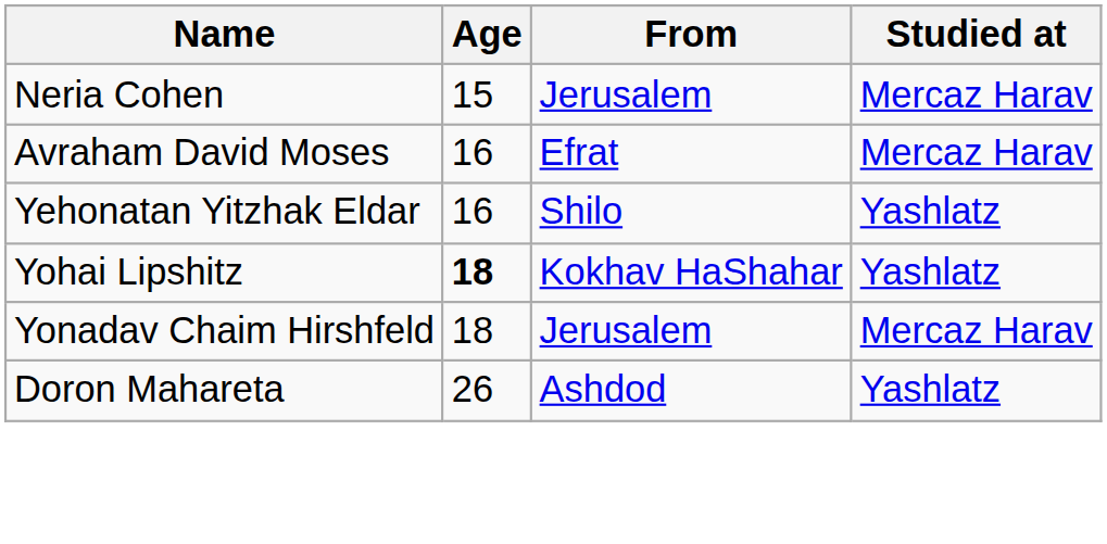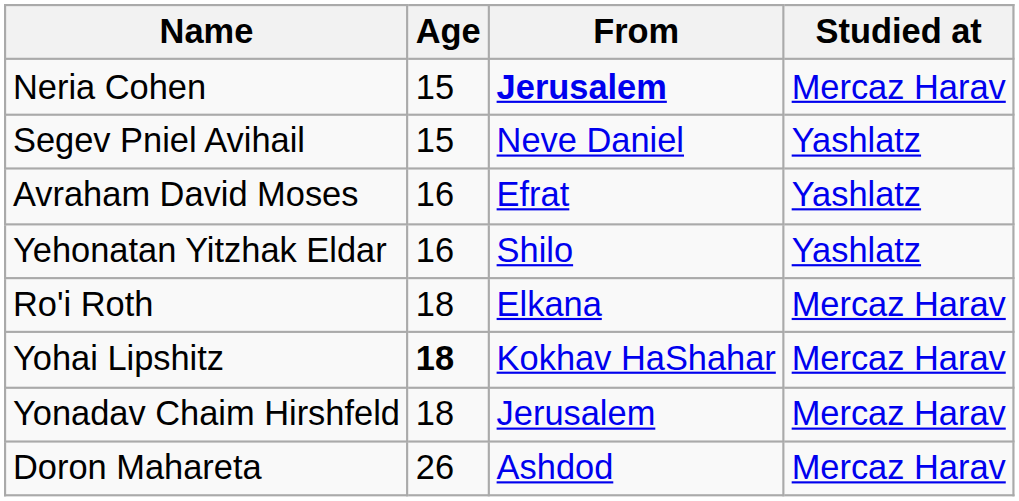Neria Cohen | From: normal -> bold
+ row: Segev Pniel Avihail | 15 | Neve Daniel | Yashlatz
Avraham David Moses | Studied at: Mercaz Harav -> Yashlatz
+ row: Ro'i Roth | 18 | Elkana | Mercaz Harav
Yohai Lipshitz | Studied at: Yashlatz -> Mercaz Harav
Doron Mahareta | Studied at: Yashlatz -> Mercaz Harav
